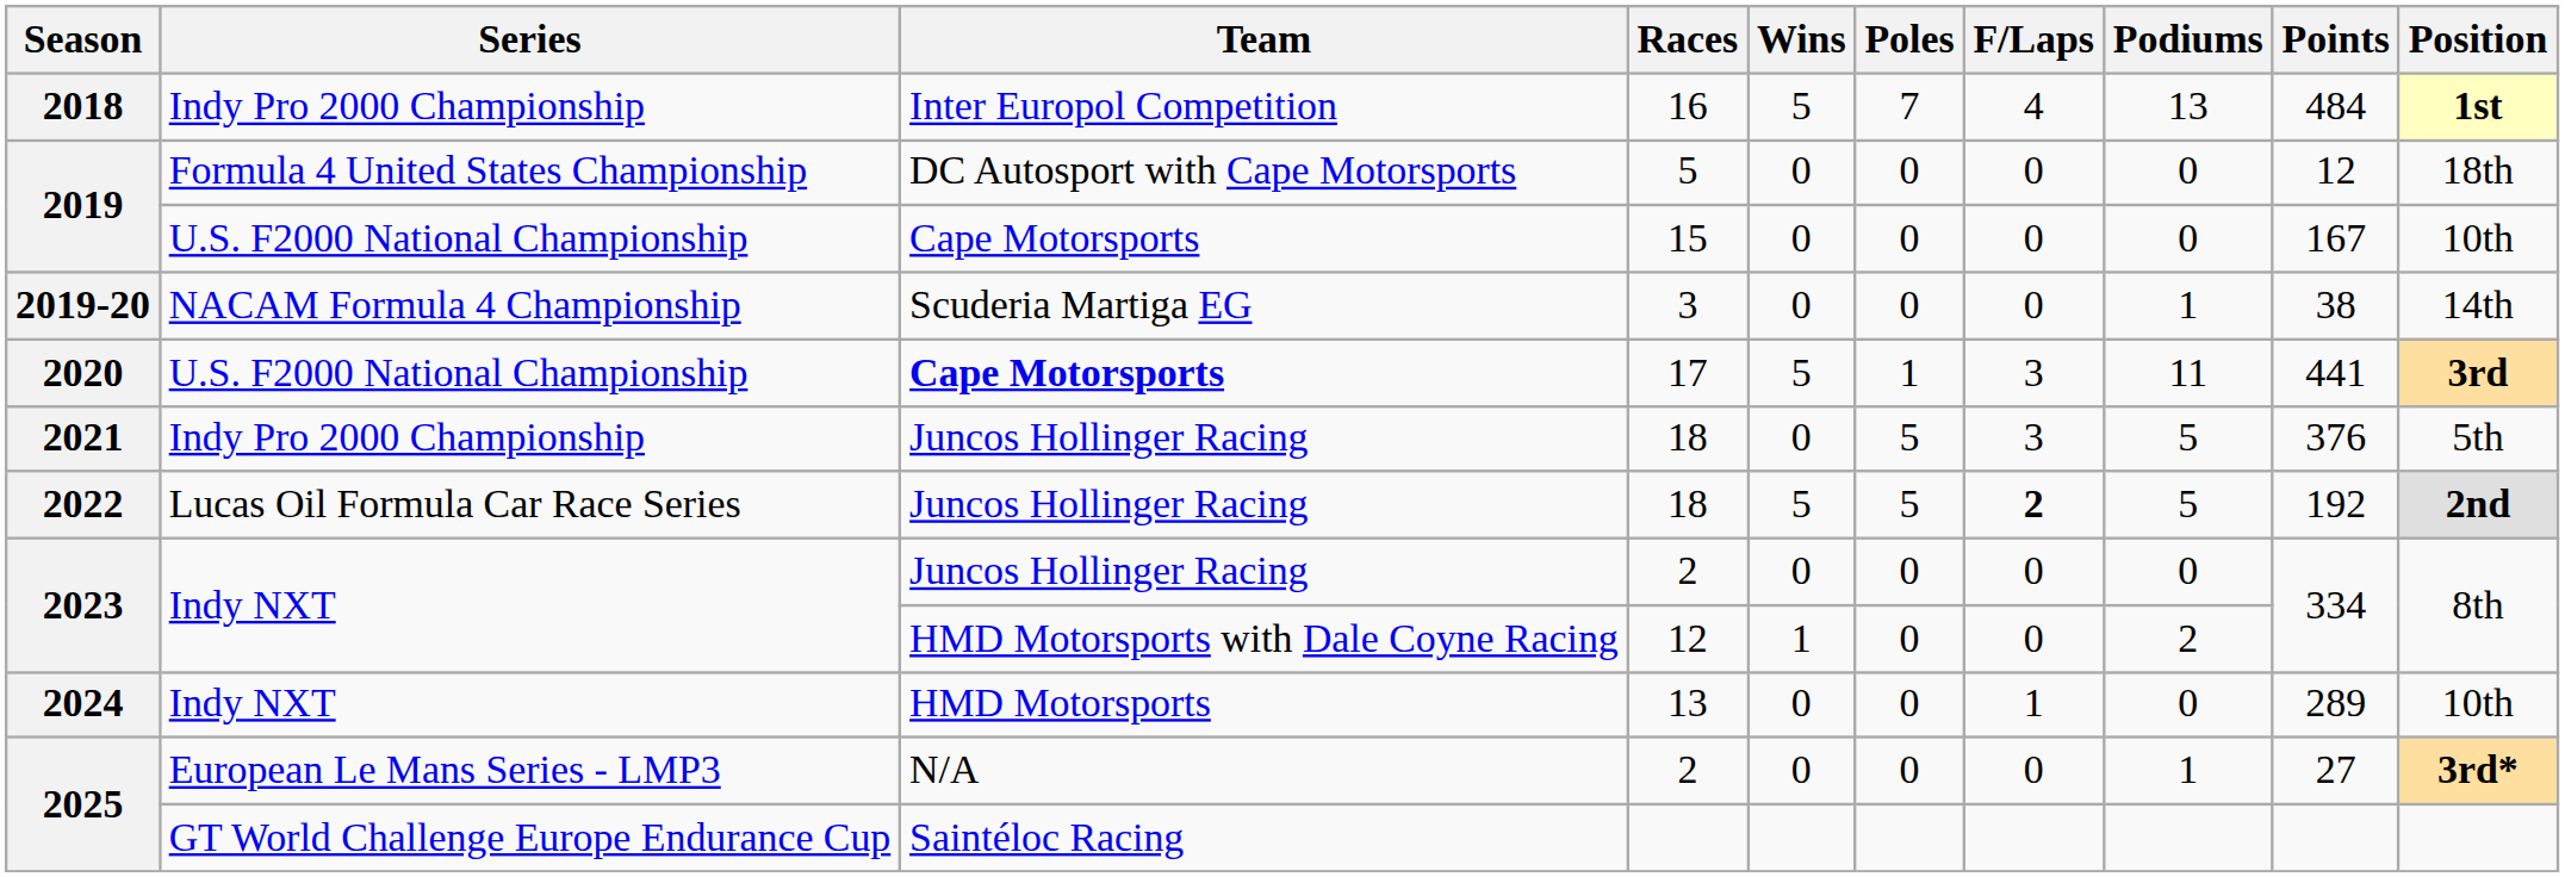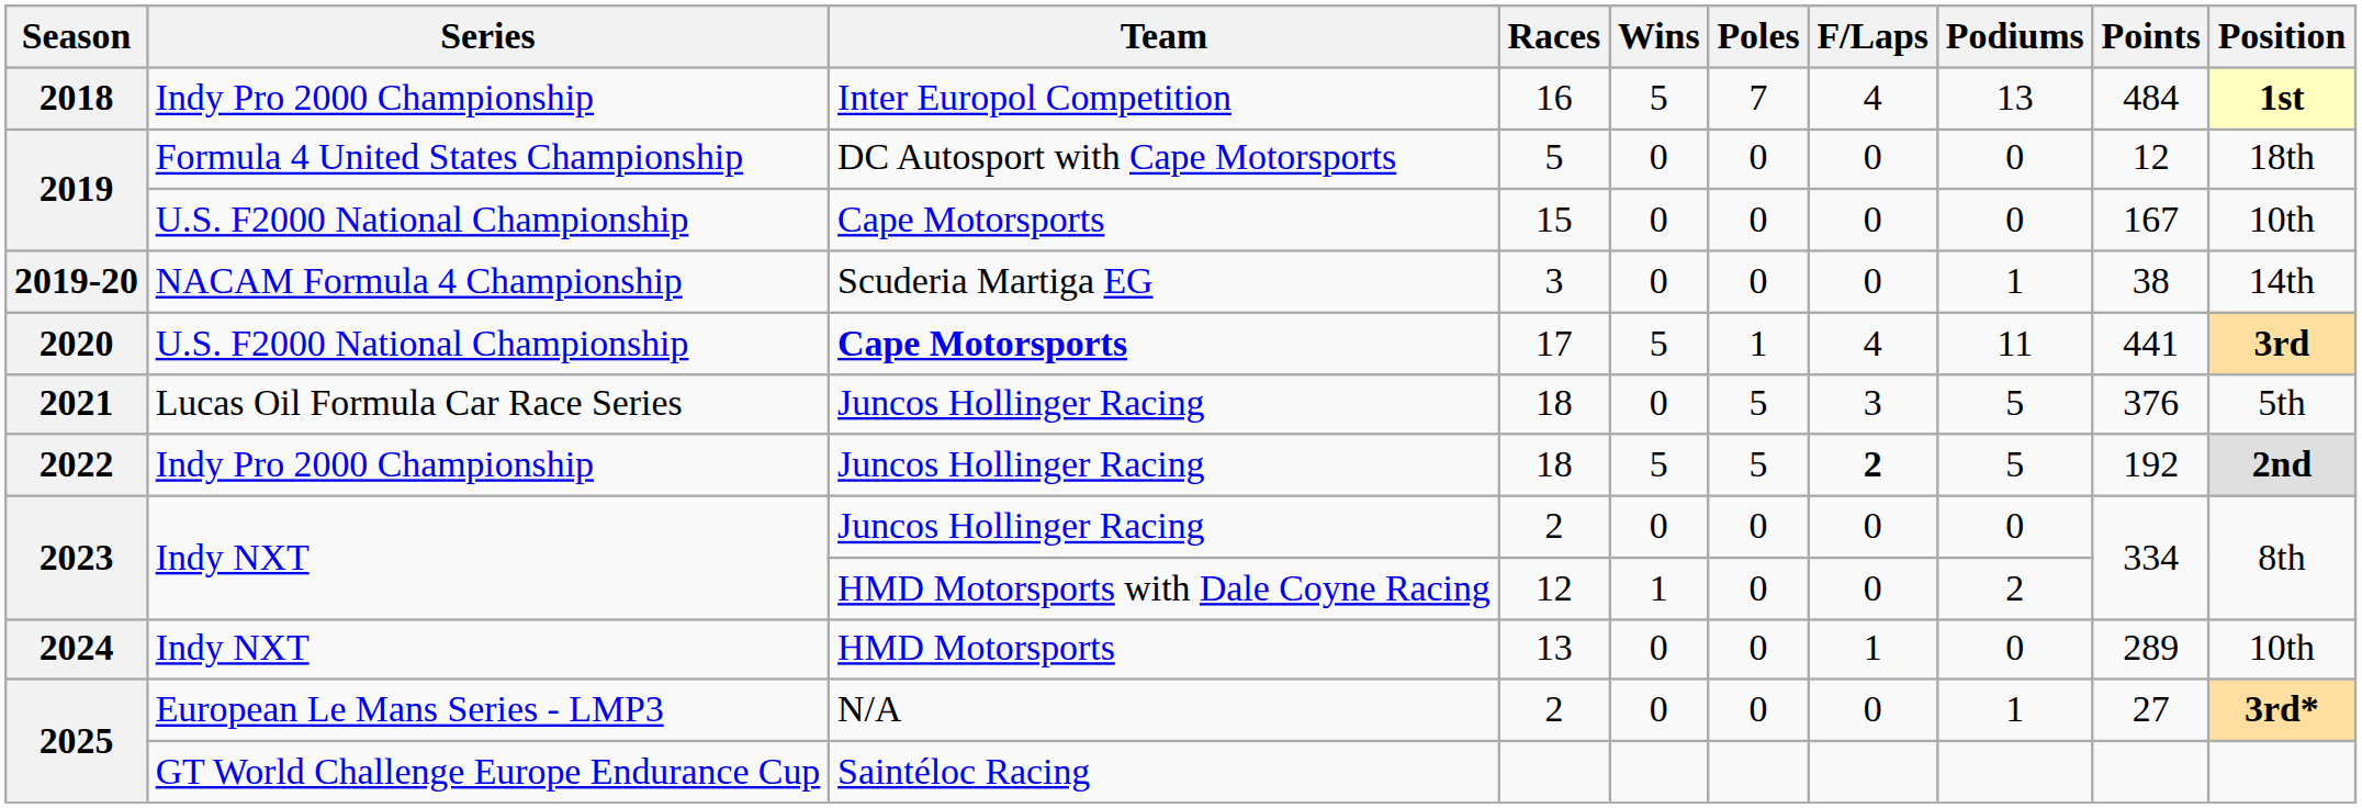17 | F/Laps: 3 -> 4
2021 / 18 | Series: Indy Pro 2000 Championship -> Lucas Oil Formula Car Race Series
2022 / 18 | Series: Lucas Oil Formula Car Race Series -> Indy Pro 2000 Championship
